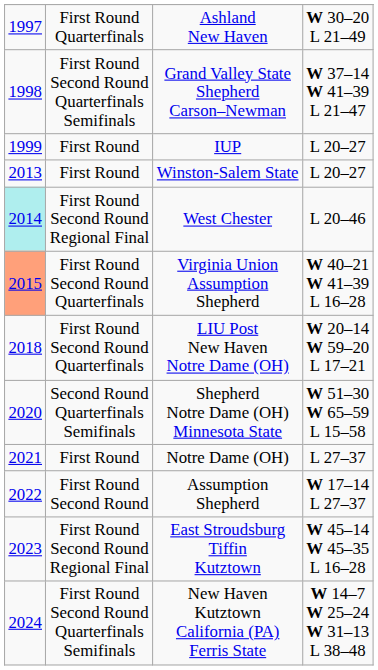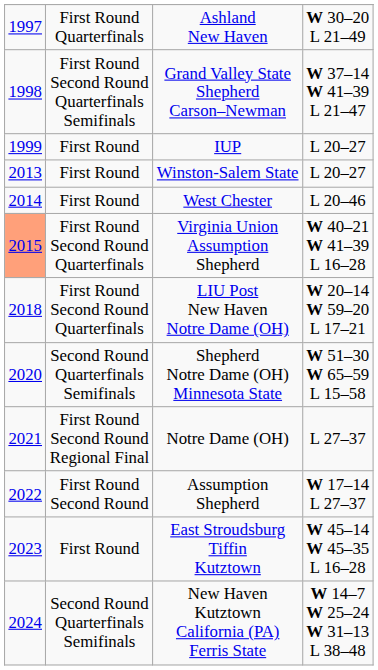West Chester | column 1: paleturquoise background -> no background
West Chester | column 2: First Round Second Round Regional Final -> First Round
Notre Dame (OH) | column 2: First Round -> First Round Second Round Regional Final
East Stroudsburg Tiffin Kutztown | column 2: First Round Second Round Regional Final -> First Round
New Haven Kutztown California (PA) Ferris State | column 2: First Round Second Round Quarterfinals Semifinals -> Second Round Quarterfinals Semifinals
